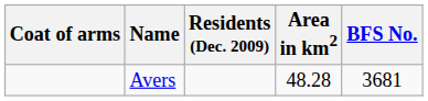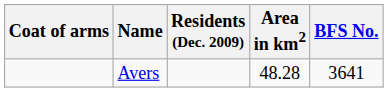Avers | BFS No.: 3681 -> 3641
